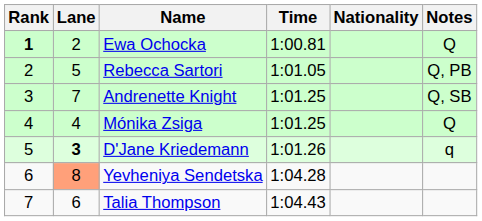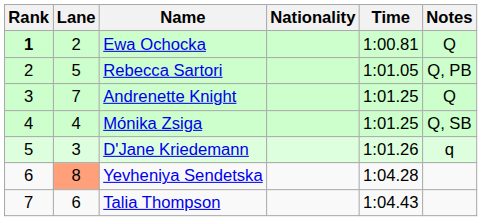columns swapped: Nationality <-> Time
Andrenette Knight | Notes: Q, SB -> Q
Mónika Zsiga | Notes: Q -> Q, SB
D'Jane Kriedemann | Lane: bold -> normal
